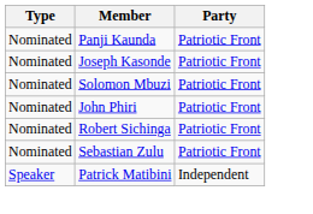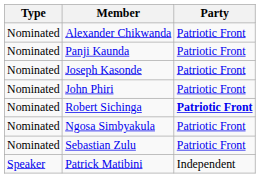+ row: Nominated | Alexander Chikwanda | Patriotic Front
- row: Nominated | Solomon Mbuzi | Patriotic Front
Robert Sichinga | Party: normal -> bold
+ row: Nominated | Ngosa Simbyakula | Patriotic Front
